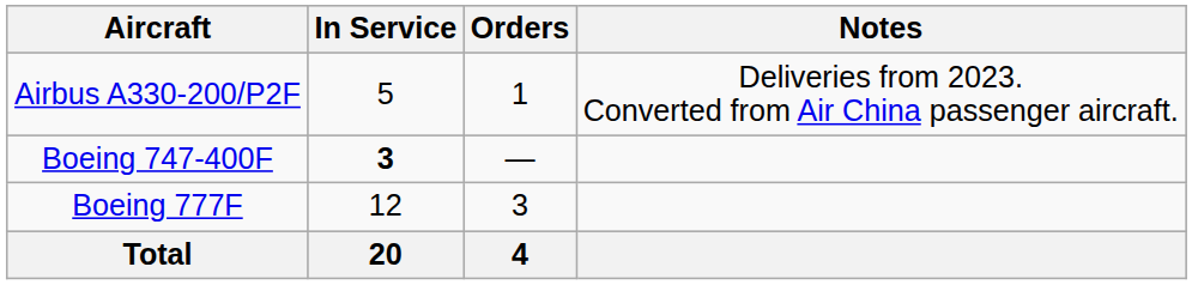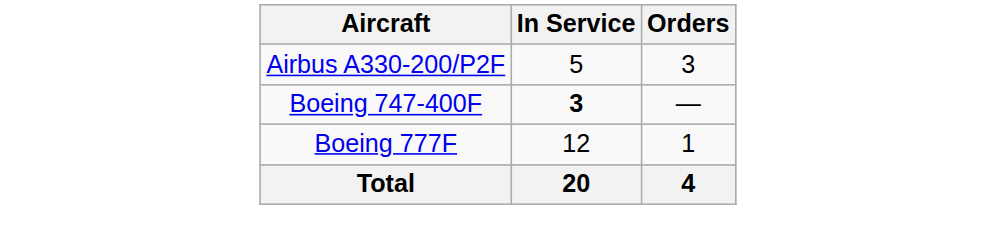- column: Notes | Deliveries from 2023. Converted from Air China passenger aircraft.
Airbus A330-200/P2F | Orders: 1 -> 3
Boeing 777F | Orders: 3 -> 1
